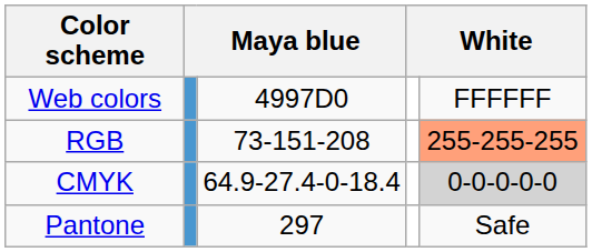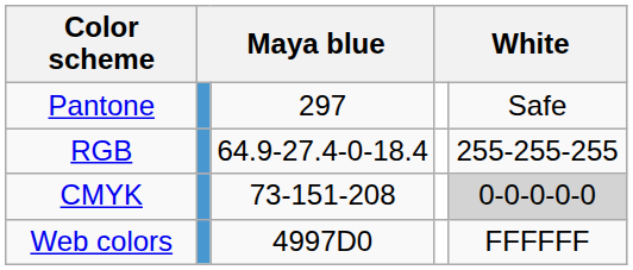rows swapped: Pantone <-> Web colors
RGB | column 3: 73-151-208 -> 64.9-27.4-0-18.4
RGB | column 5: lightsalmon background -> no background
CMYK | column 3: 64.9-27.4-0-18.4 -> 73-151-208
